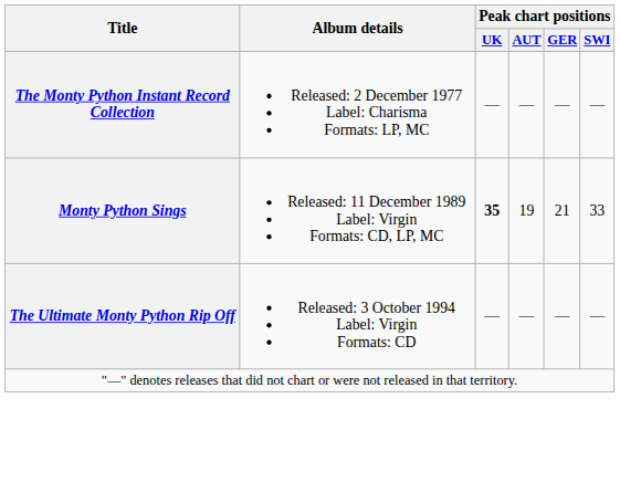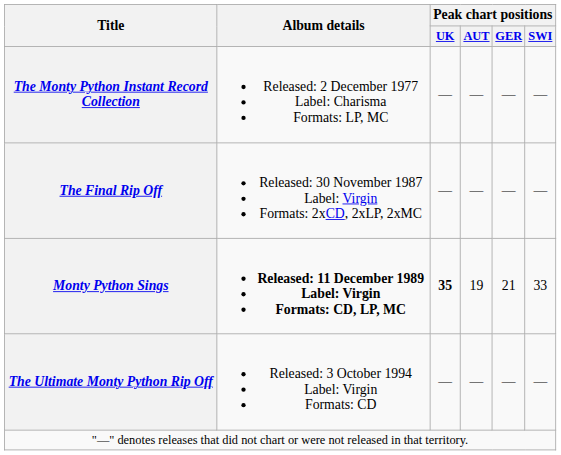+ row: The Final Rip Off | Released: 30 November 1987 Label: Virgin Formats: 2xCD, 2xLP, 2xMC | — | — | — | —
Monty Python Sings | Album details: normal -> bold
